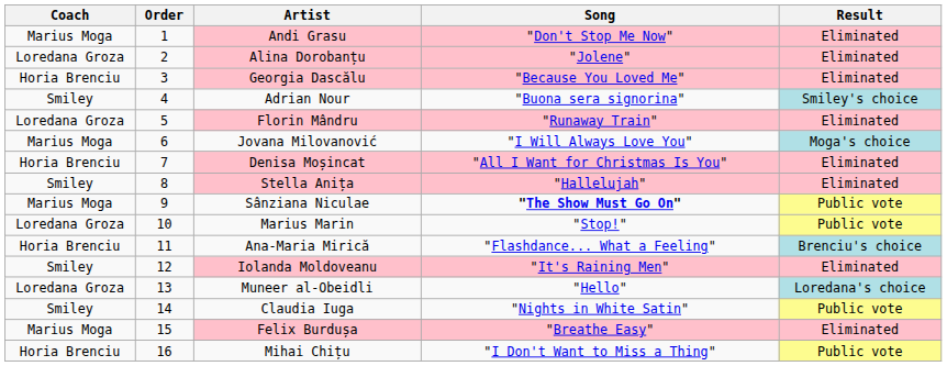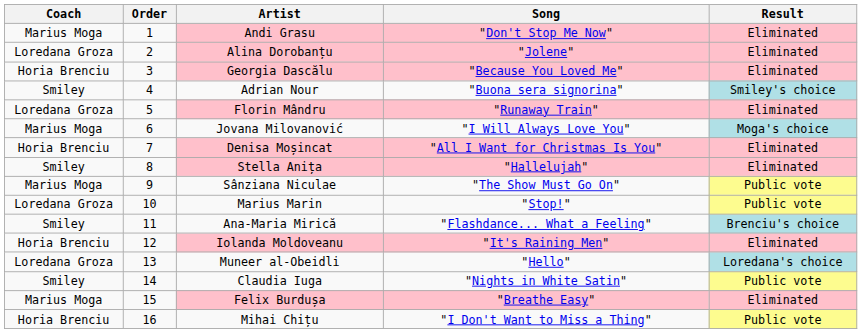Sânziana Niculae | Song: bold -> normal
Ana-Maria Mirică | Coach: Horia Brenciu -> Smiley
Iolanda Moldoveanu | Coach: Smiley -> Horia Brenciu
